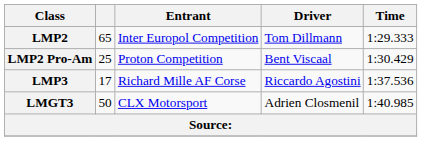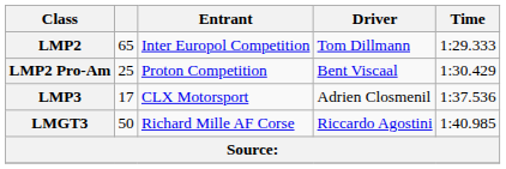LMP3 | Entrant: Richard Mille AF Corse -> CLX Motorsport
LMP3 | Driver: Riccardo Agostini -> Adrien Closmenil
LMGT3 | Entrant: CLX Motorsport -> Richard Mille AF Corse
LMGT3 | Driver: Adrien Closmenil -> Riccardo Agostini
